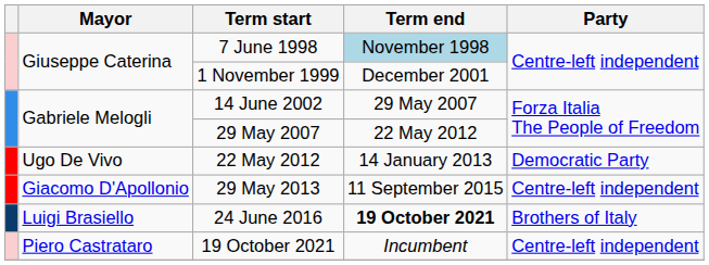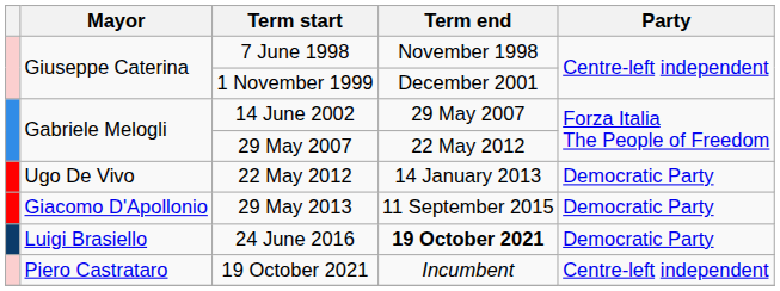7 June 1998 | Term end: lightblue background -> no background
29 May 2013 | Party: Centre-left independent -> Democratic Party
24 June 2016 | Party: Brothers of Italy -> Democratic Party
